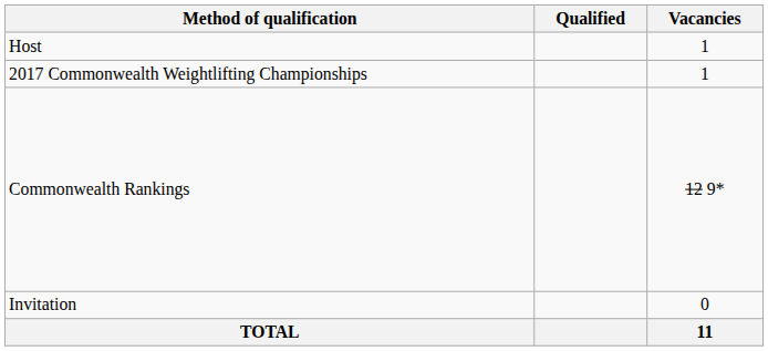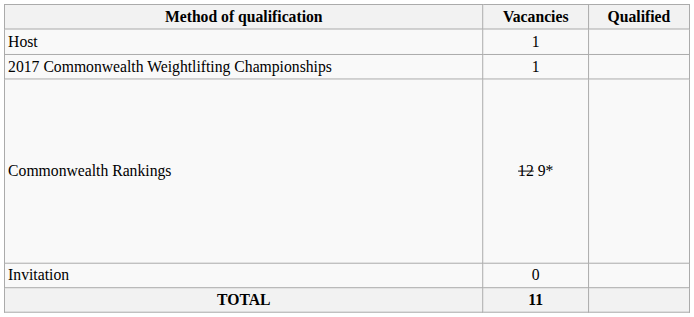columns swapped: Vacancies <-> Qualified
